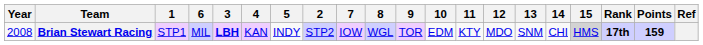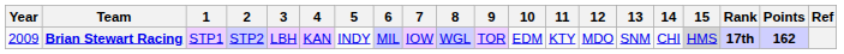columns swapped: 2 <-> 6
Brian Stewart Racing | Year: 2008 -> 2009
Brian Stewart Racing | 3: bold -> normal
Brian Stewart Racing | Points: 159 -> 162
